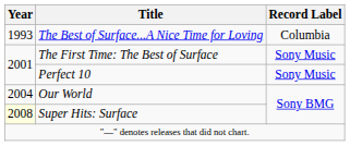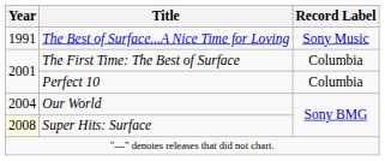The Best of Surface...A Nice Time for Loving | Year: 1993 -> 1991
The Best of Surface...A Nice Time for Loving | Record Label: Columbia -> Sony Music
The First Time: The Best of Surface | Record Label: Sony Music -> Columbia
Perfect 10 | Record Label: Sony Music -> Columbia
